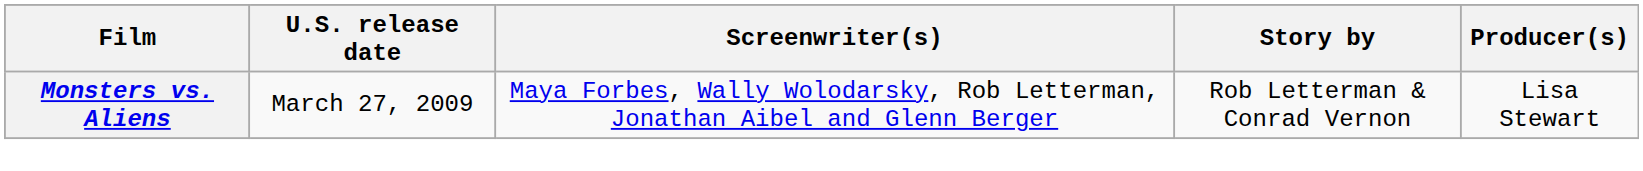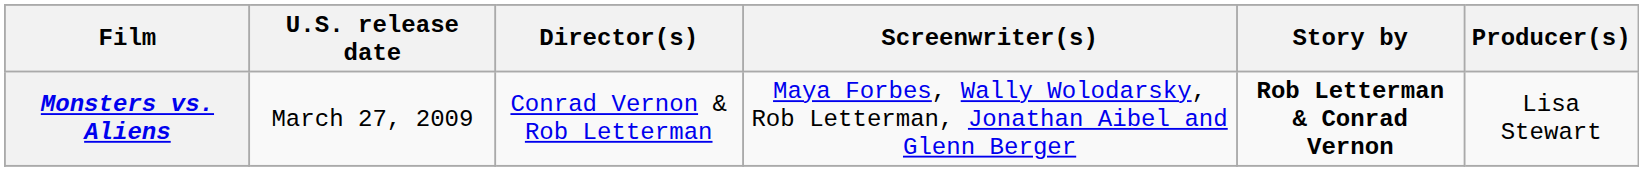+ column: Director(s) | Conrad Vernon & Rob Letterman
Monsters vs. Aliens | Story by: normal -> bold
